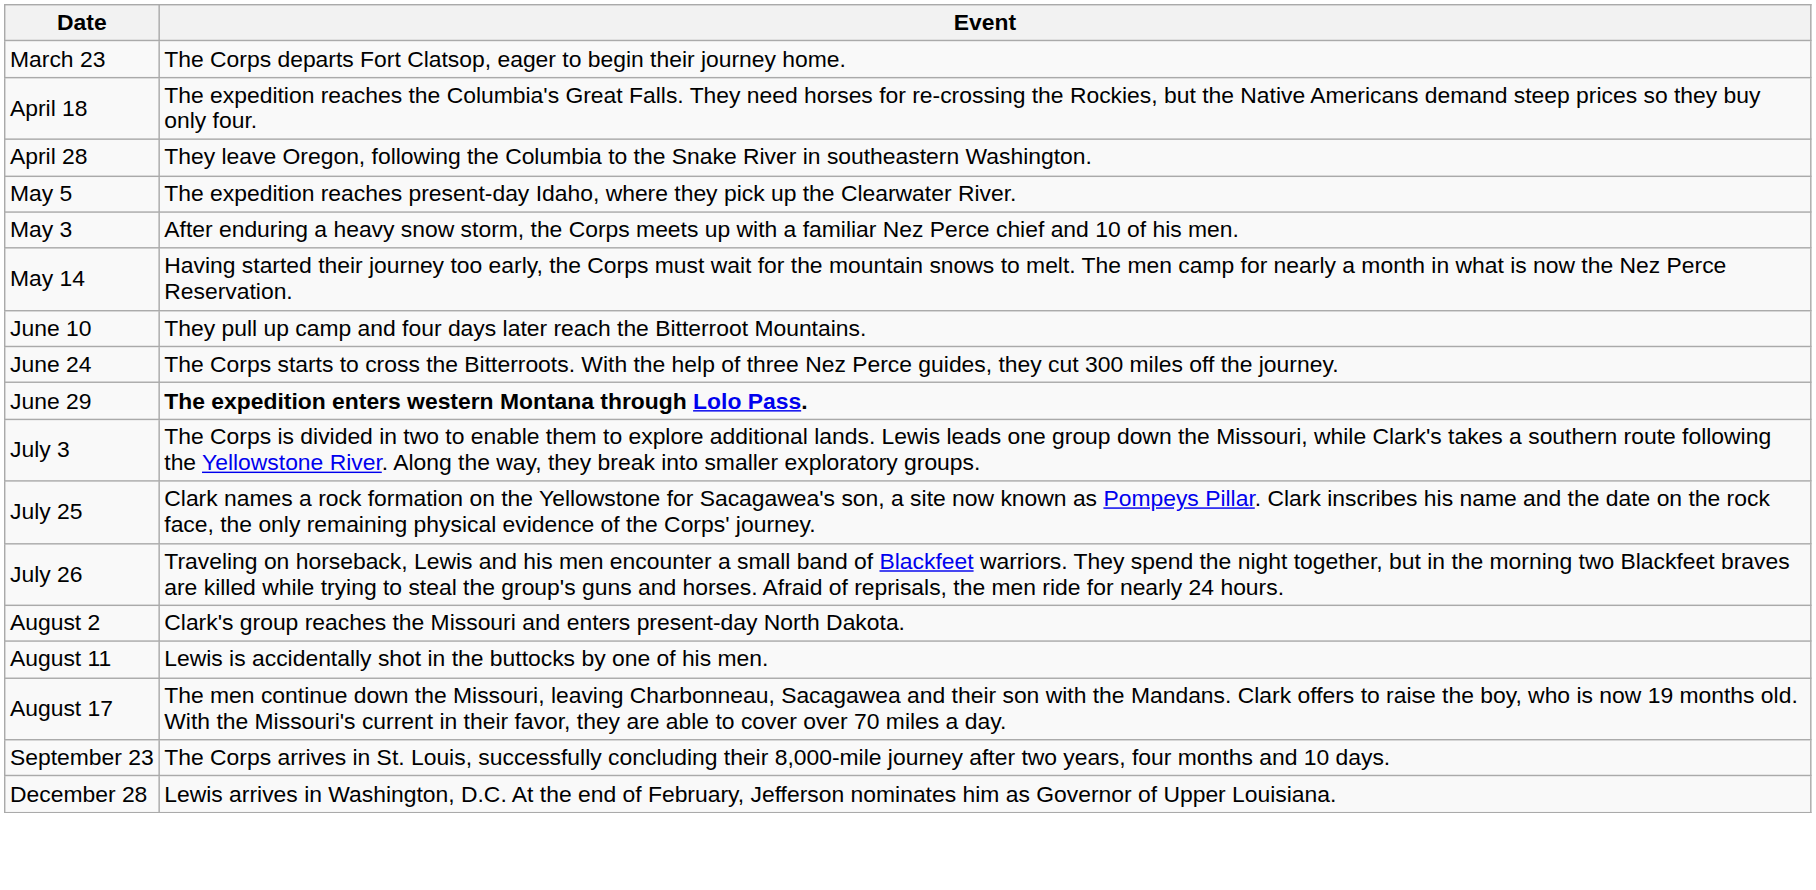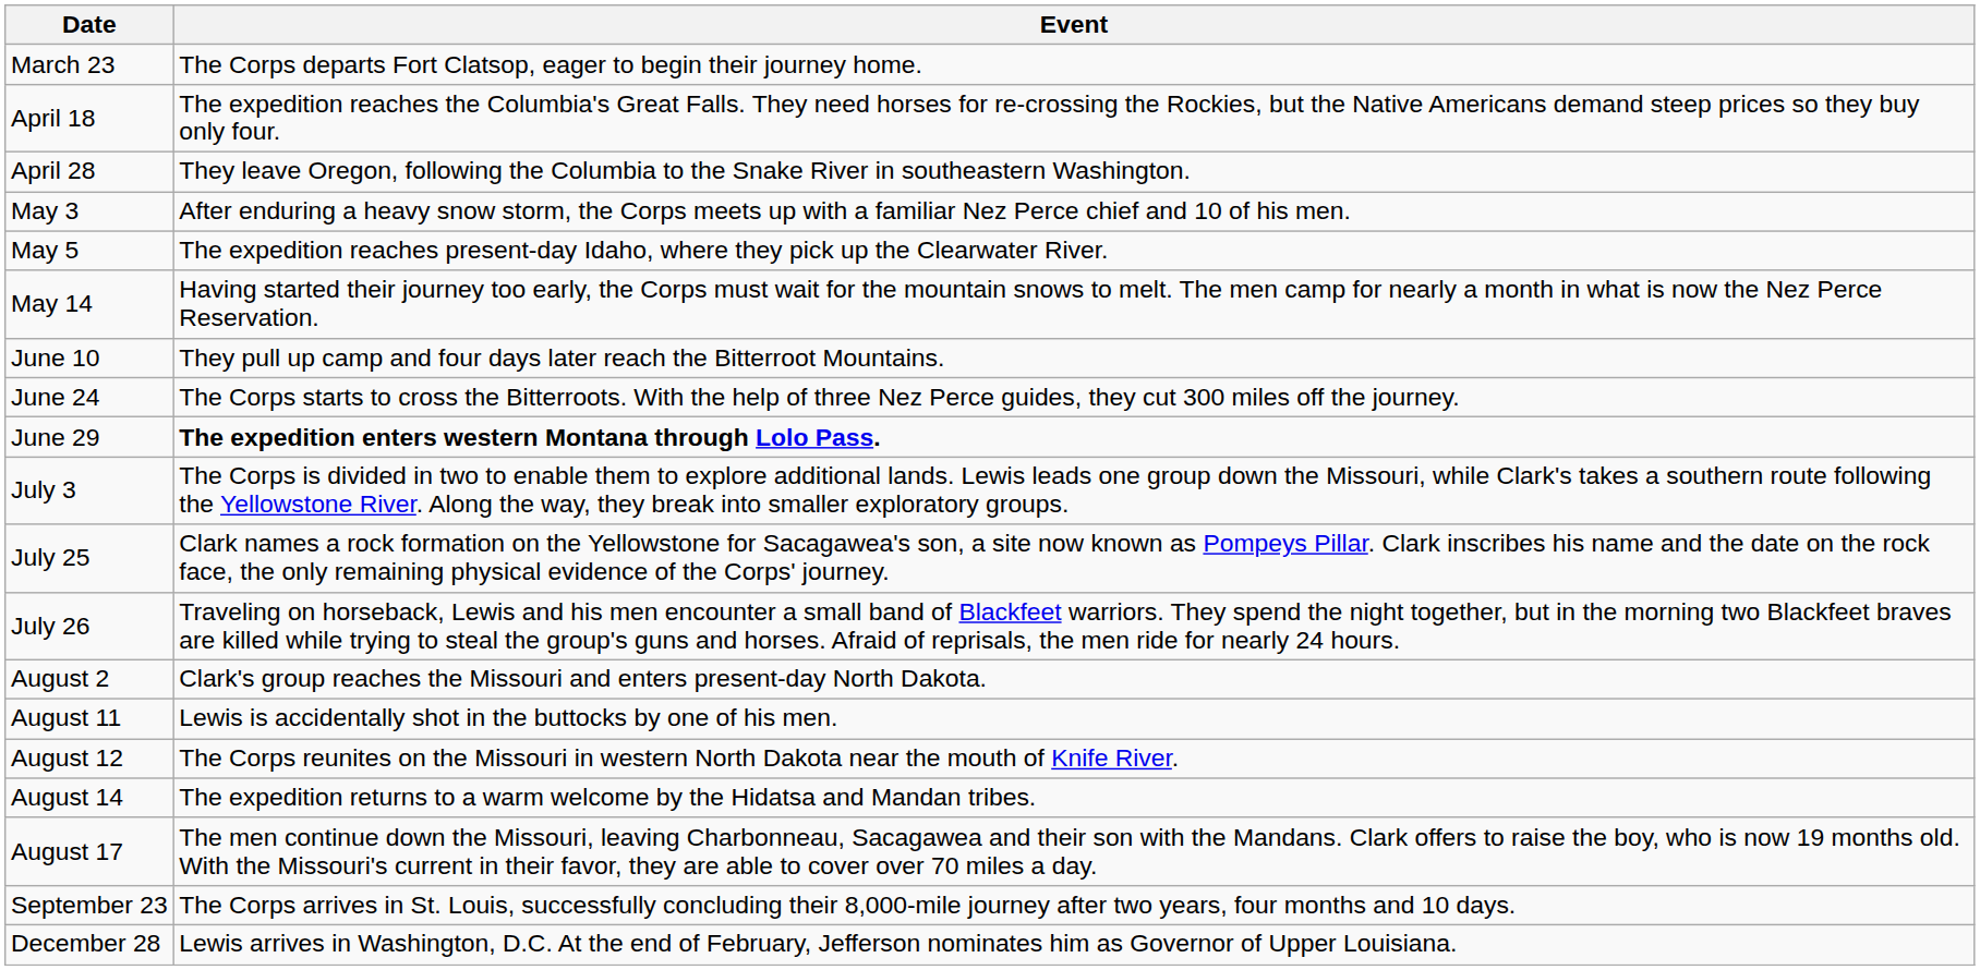rows swapped: May 3 <-> May 5
+ row: August 12 | The Corps reunites on the Missouri in western North Dakota near the mouth of Knife River.
+ row: August 14 | The expedition returns to a warm welcome by the Hidatsa and Mandan tribes.
